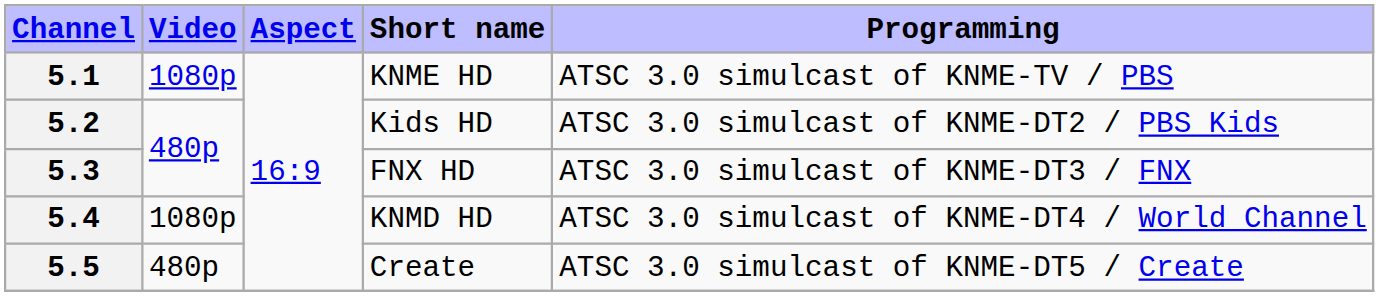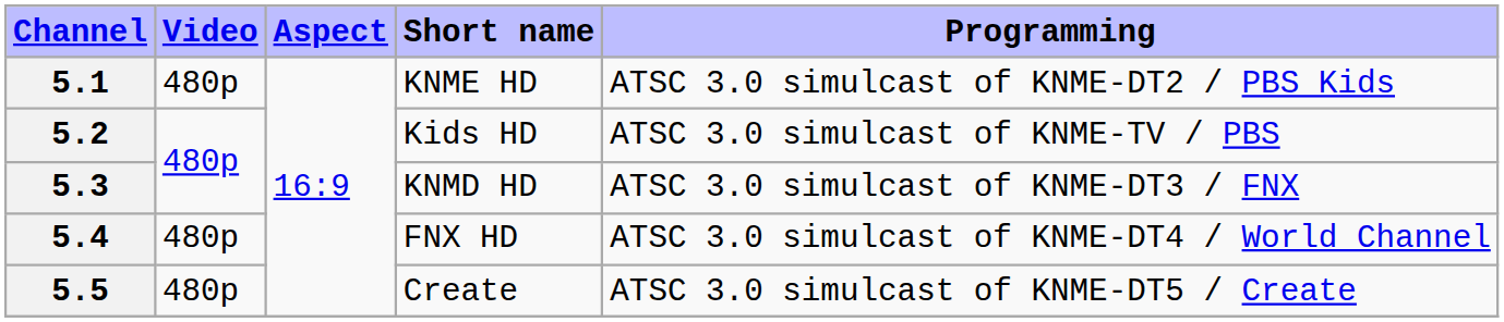5.1 | Video: 1080p -> 480p
5.1 | Programming: ATSC 3.0 simulcast of KNME-TV / PBS -> ATSC 3.0 simulcast of KNME-DT2 / PBS Kids
5.2 | Programming: ATSC 3.0 simulcast of KNME-DT2 / PBS Kids -> ATSC 3.0 simulcast of KNME-TV / PBS
5.3 | Short name: FNX HD -> KNMD HD
5.4 | Video: 1080p -> 480p
5.4 | Short name: KNMD HD -> FNX HD
